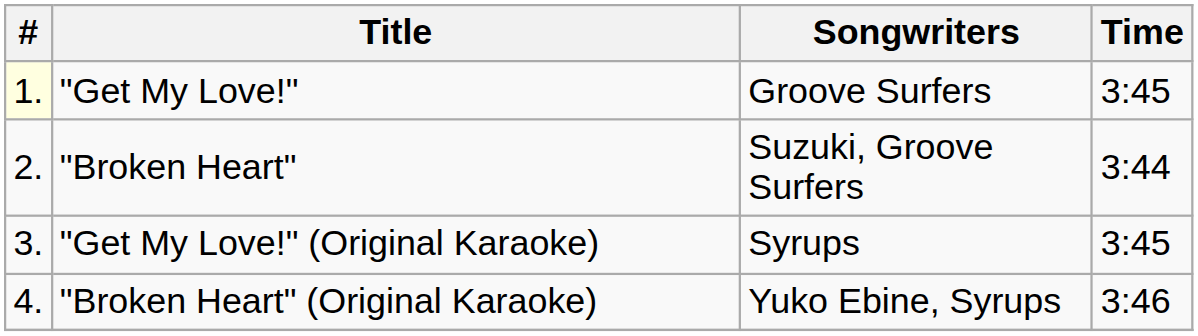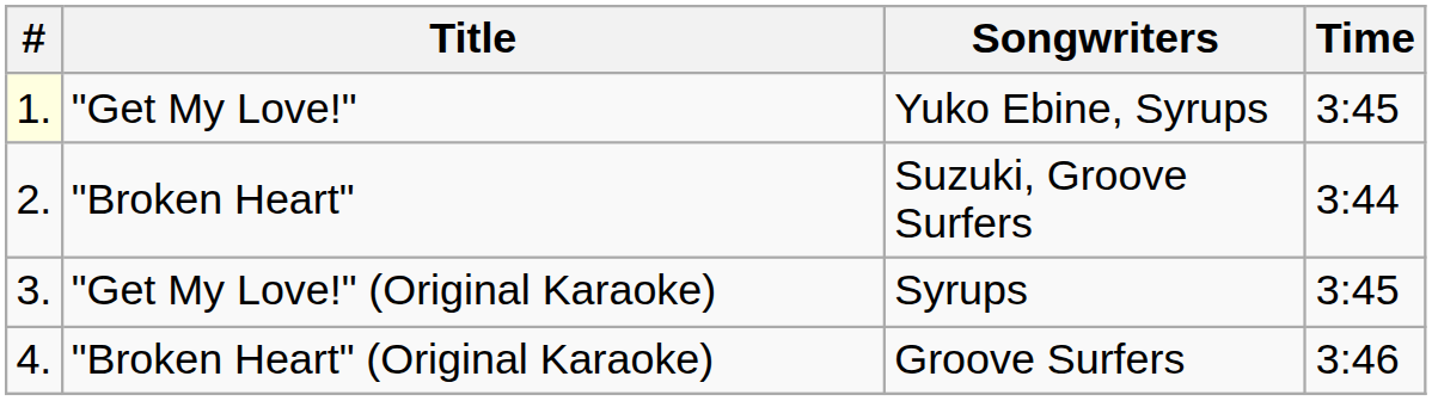"Get My Love!" | Songwriters: Groove Surfers -> Yuko Ebine, Syrups
"Broken Heart" (Original Karaoke) | Songwriters: Yuko Ebine, Syrups -> Groove Surfers
